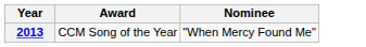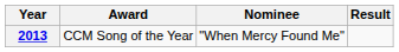+ column: Result
